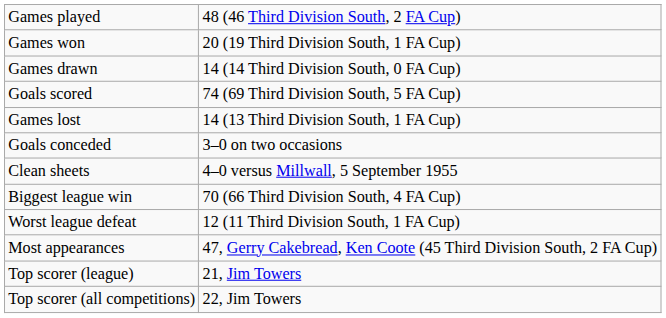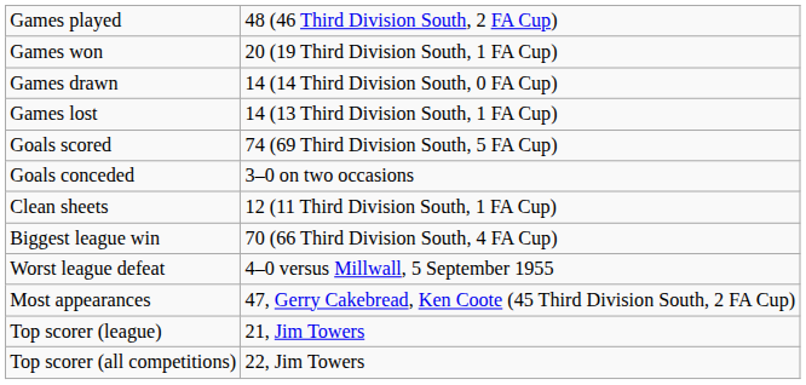rows swapped: Games lost <-> Goals scored
Clean sheets | column 2: 4–0 versus Millwall, 5 September 1955 -> 12 (11 Third Division South, 1 FA Cup)
Worst league defeat | column 2: 12 (11 Third Division South, 1 FA Cup) -> 4–0 versus Millwall, 5 September 1955
